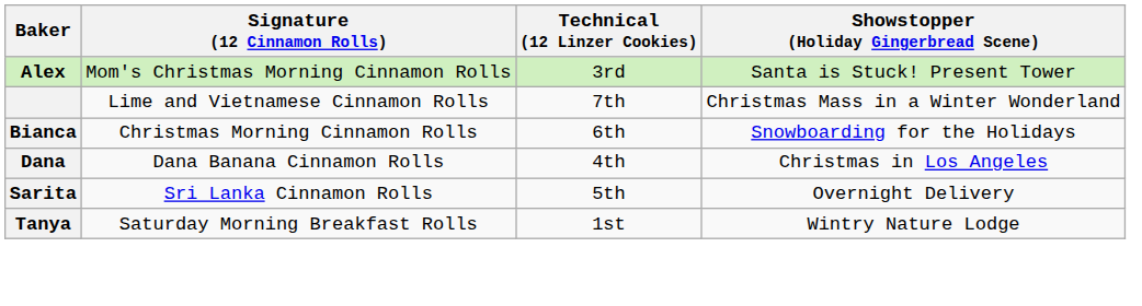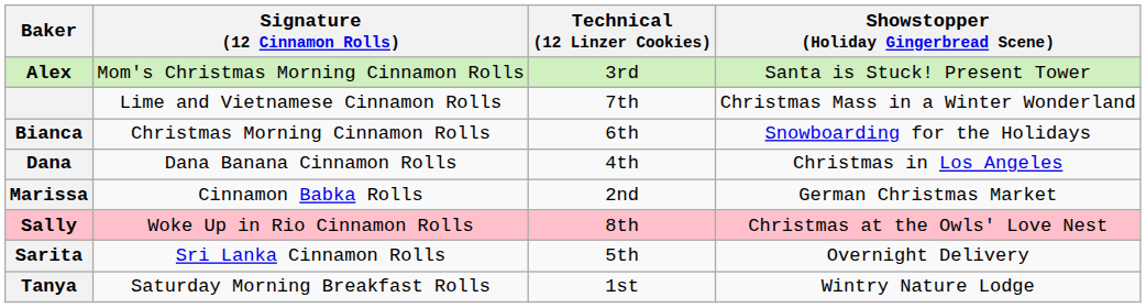+ row: Marissa | Cinnamon Babka Rolls | 2nd | German Christmas Market
+ row: Sally | Woke Up in Rio Cinnamon Rolls | 8th | Christmas at the Owls' Love Nest
